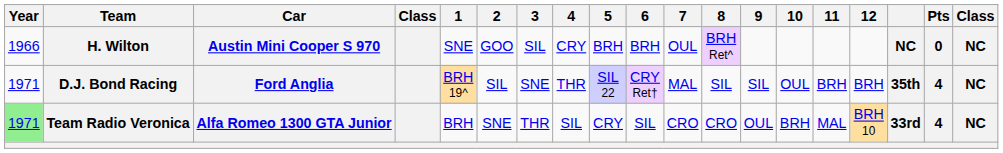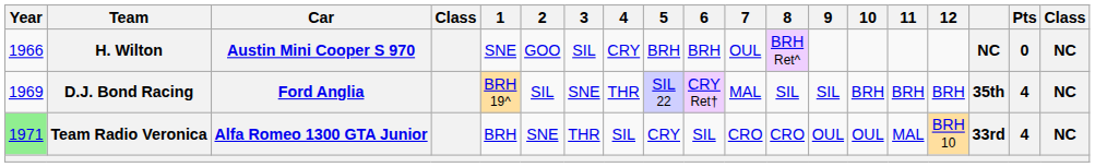D.J. Bond Racing | Year: 1971 -> 1969
D.J. Bond Racing | 10: OUL -> BRH
Team Radio Veronica | 10: BRH -> OUL
